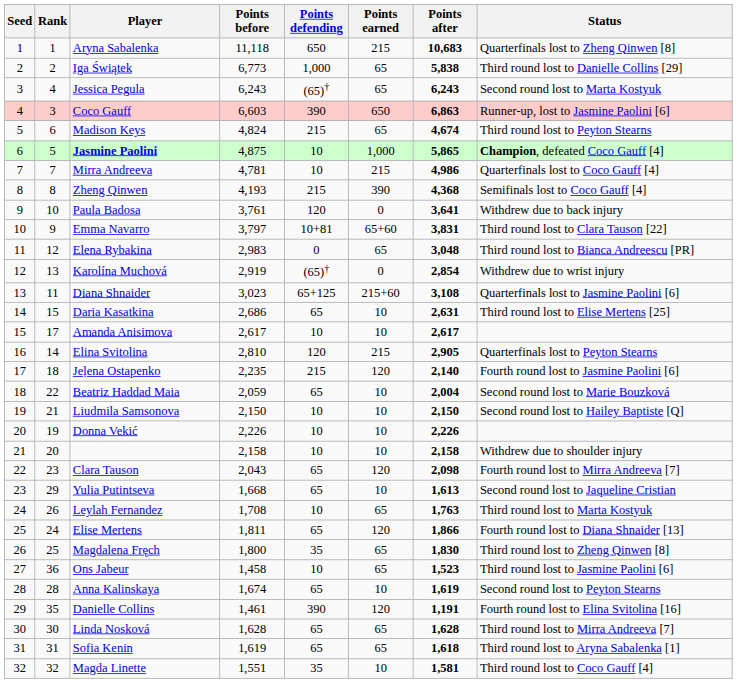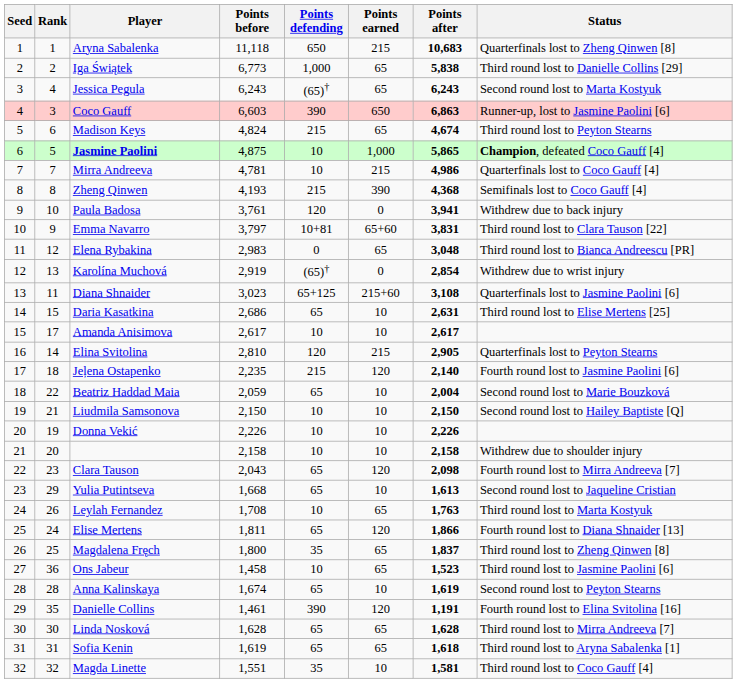Paula Badosa | Points after: 3,641 -> 3,941
Magdalena Fręch | Points after: 1,830 -> 1,837
